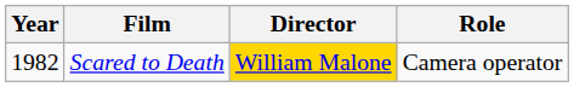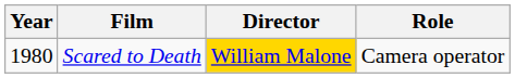Scared to Death | Year: 1982 -> 1980
